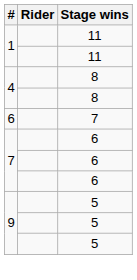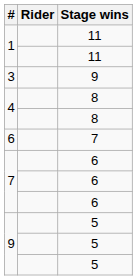+ row: 3 | 9
